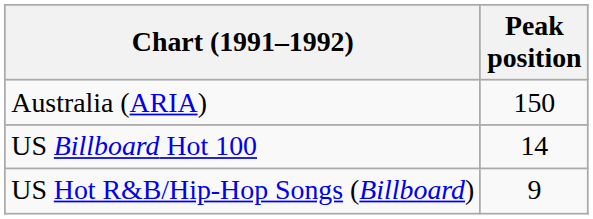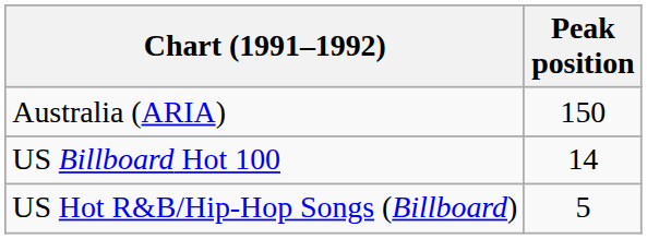US Hot R&B/Hip-Hop Songs (Billboard) | Peak position: 9 -> 5
